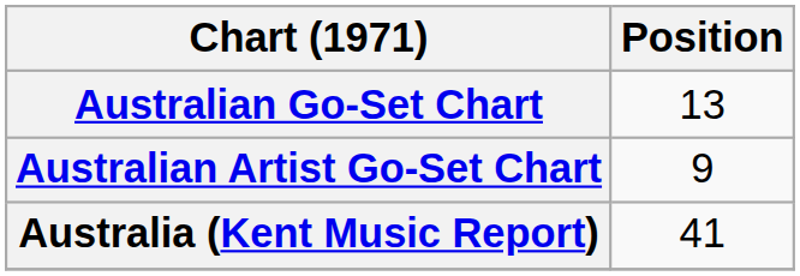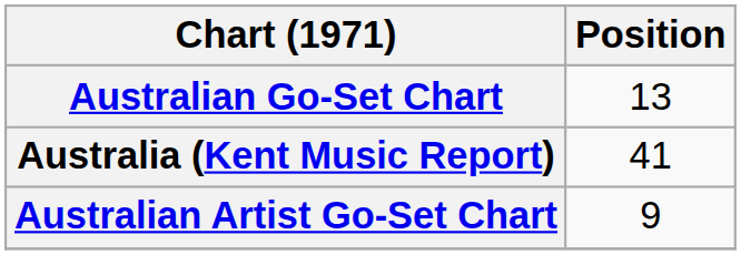rows swapped: Australian Artist Go-Set Chart <-> Australia (Kent Music Report)
